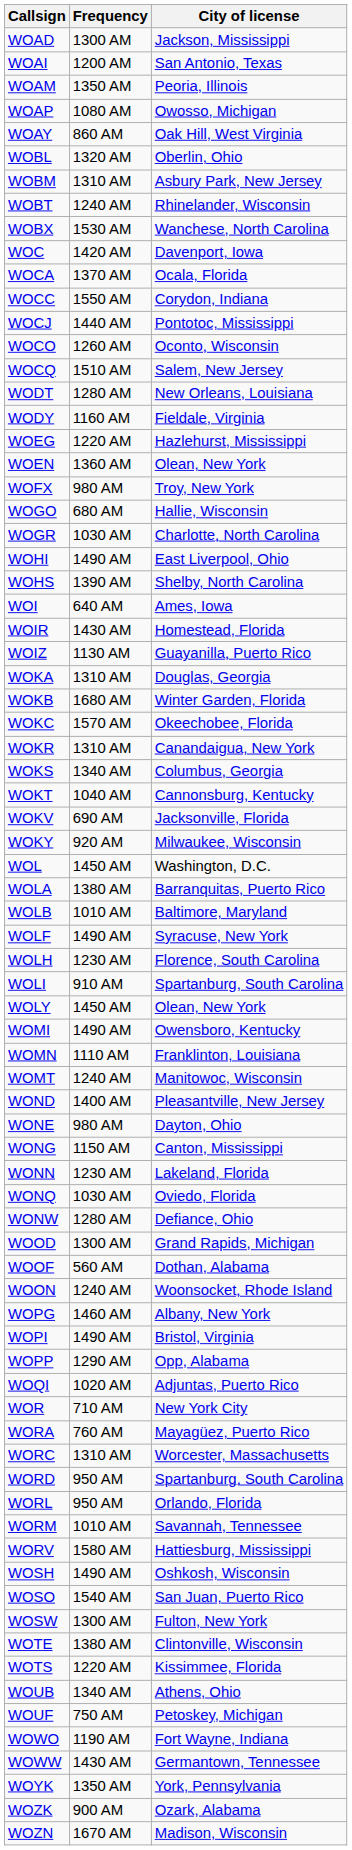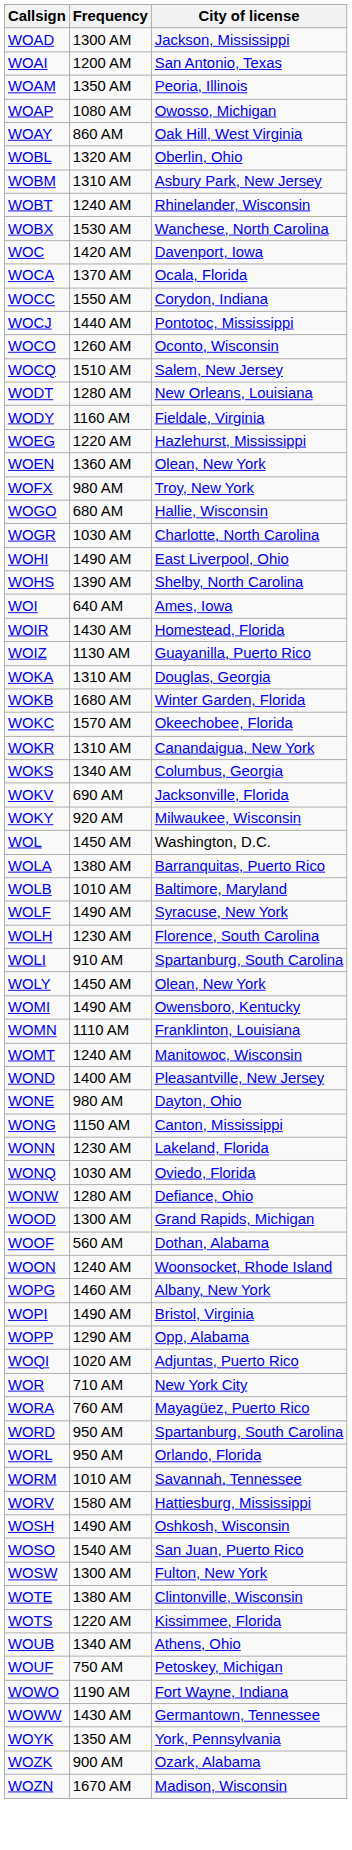- row: WOKT | 1040 AM | Cannonsburg, Kentucky
- row: WORC | 1310 AM | Worcester, Massachusetts
